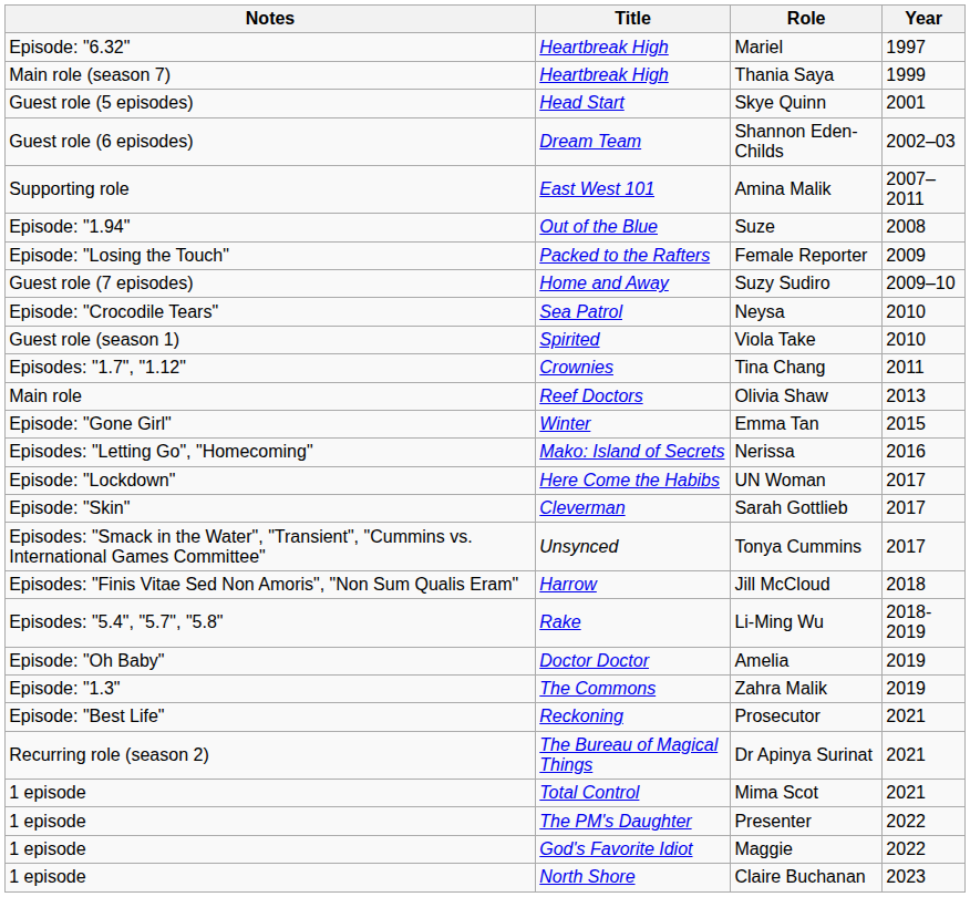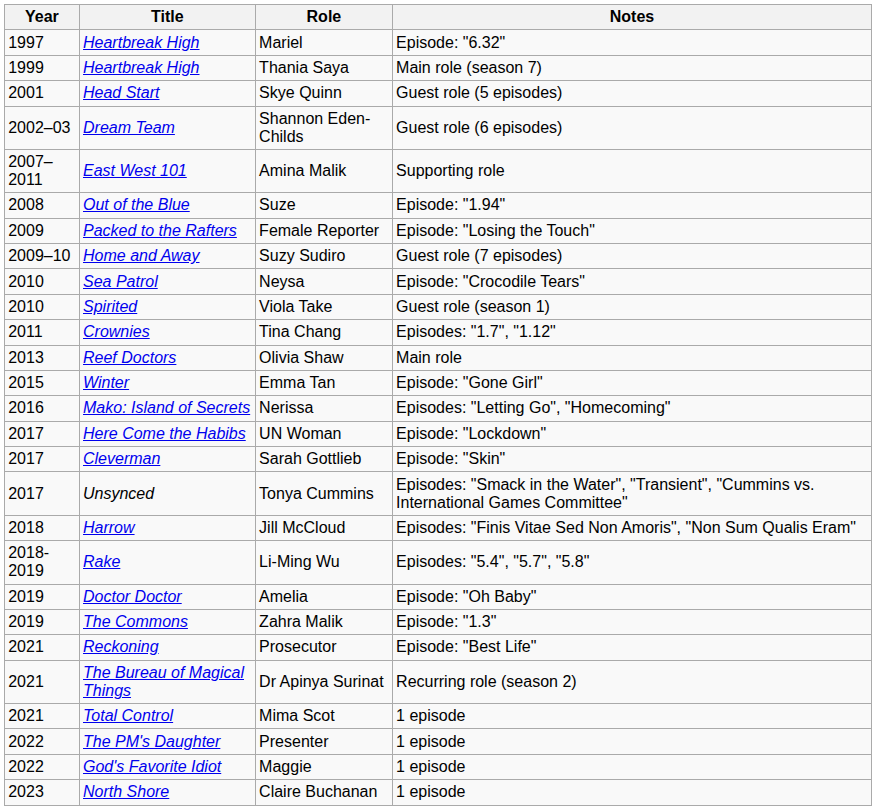columns swapped: Year <-> Notes
